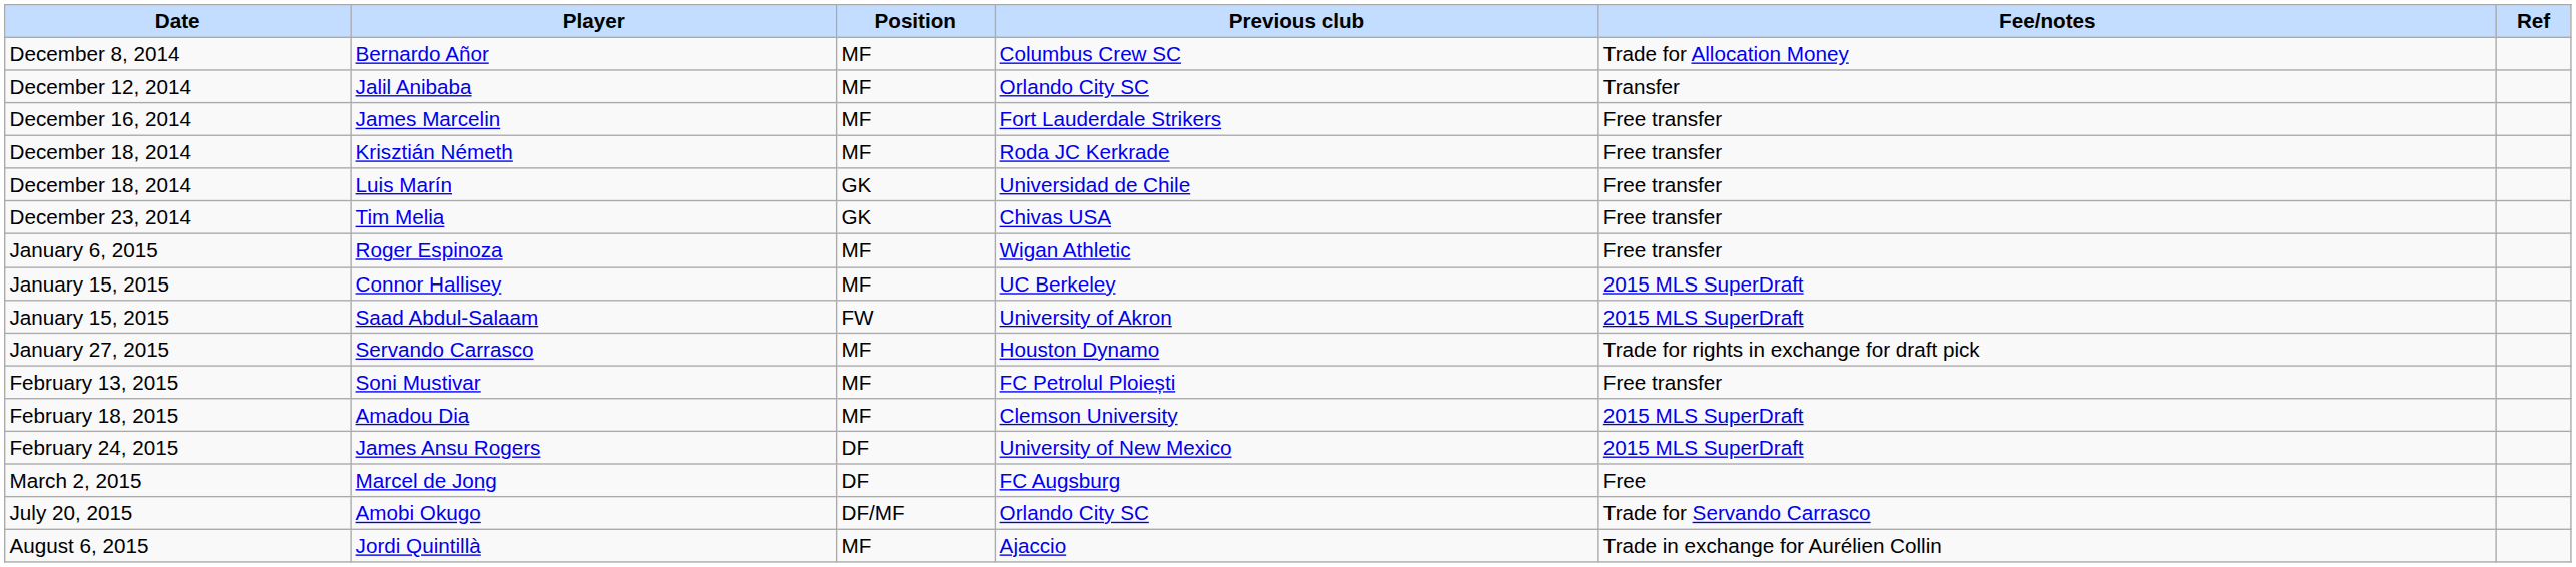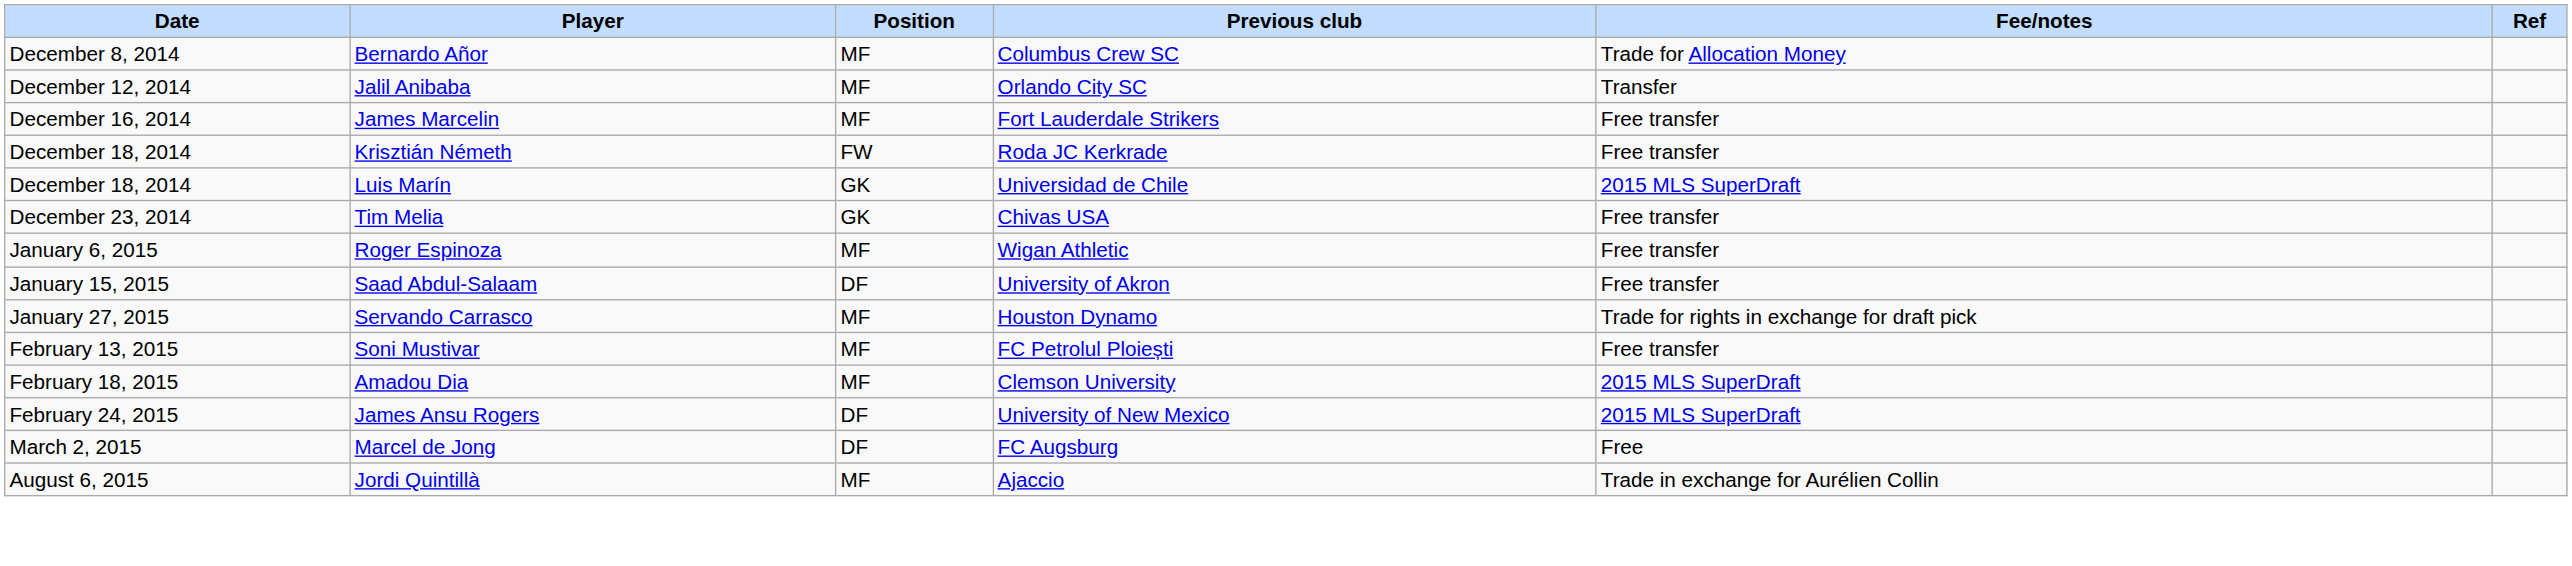Krisztián Németh | Position: MF -> FW
Luis Marín | Fee/notes: Free transfer -> 2015 MLS SuperDraft
- row: January 15, 2015 | Connor Hallisey | MF | UC Berkeley | 2015 MLS SuperDraft
Saad Abdul-Salaam | Position: FW -> DF
Saad Abdul-Salaam | Fee/notes: 2015 MLS SuperDraft -> Free transfer
- row: July 20, 2015 | Amobi Okugo | DF/MF | Orlando City SC | Trade for Servando Carrasco
